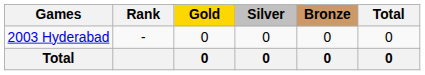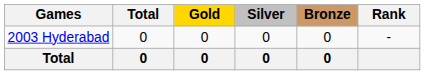columns swapped: Rank <-> Total
